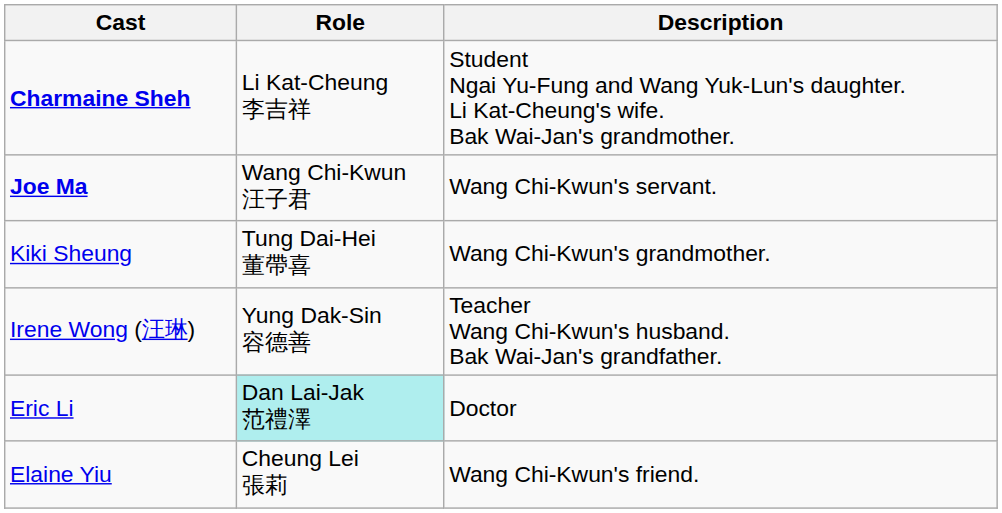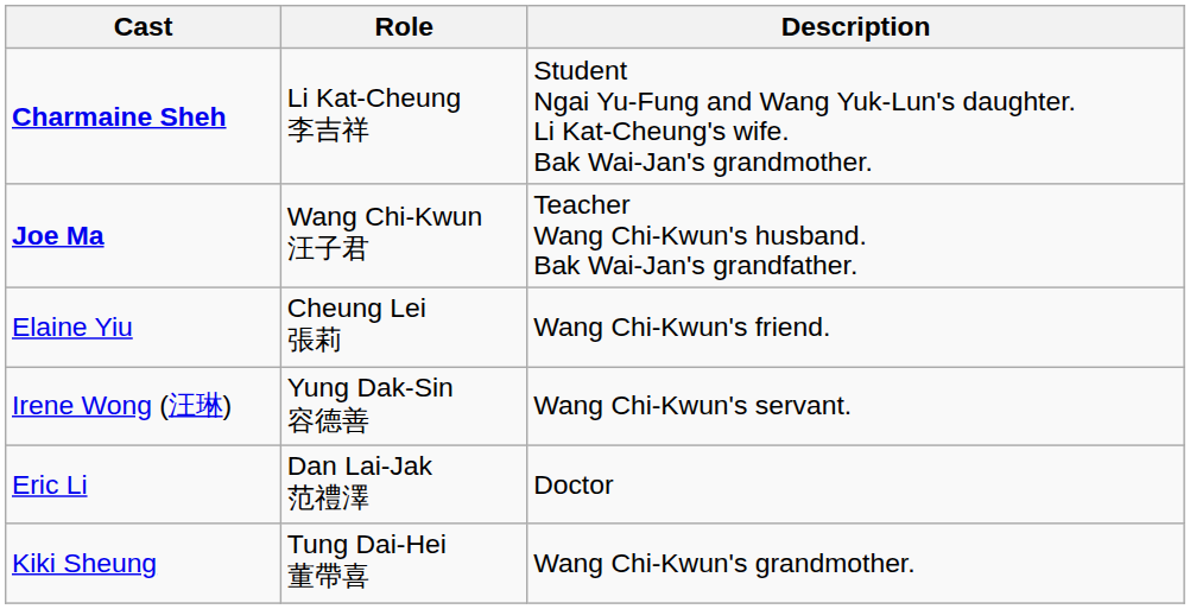Joe Ma | Description: Wang Chi-Kwun's servant. -> Teacher Wang Chi-Kwun's husband. Bak Wai-Jan's grandfather.
rows swapped: Kiki Sheung <-> Elaine Yiu
Irene Wong (汪琳) | Description: Teacher Wang Chi-Kwun's husband. Bak Wai-Jan's grandfather. -> Wang Chi-Kwun's servant.
Eric Li | Role: paleturquoise background -> no background
